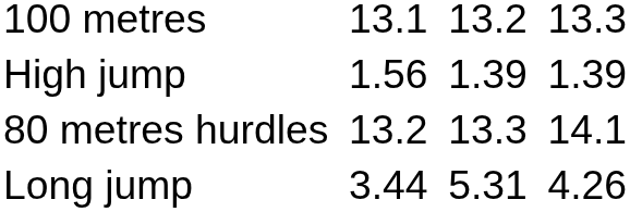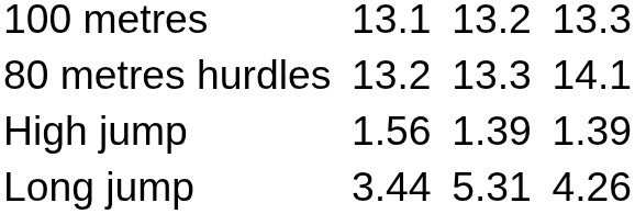rows swapped: 80 metres hurdles <-> High jump
